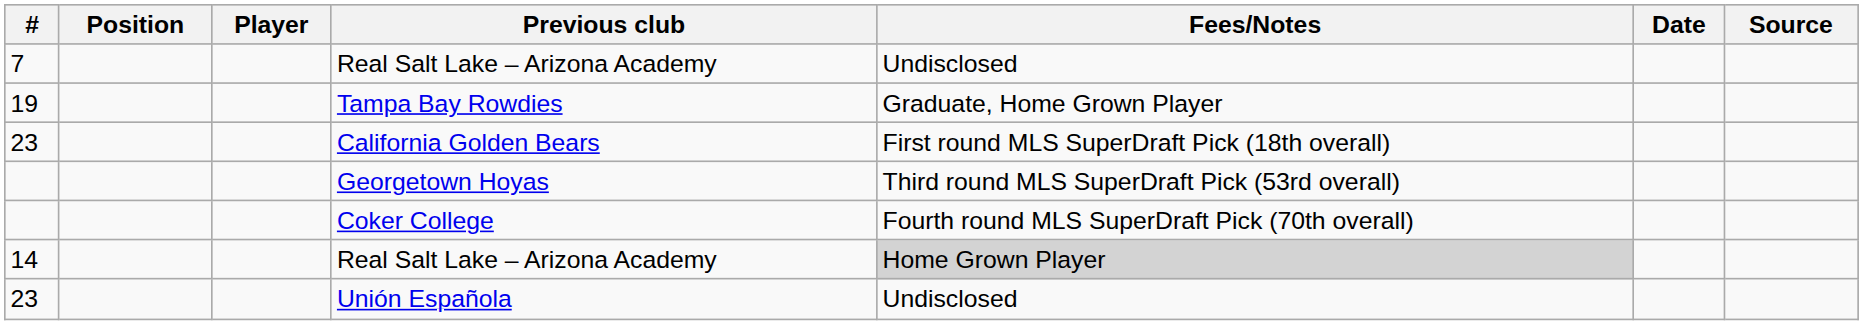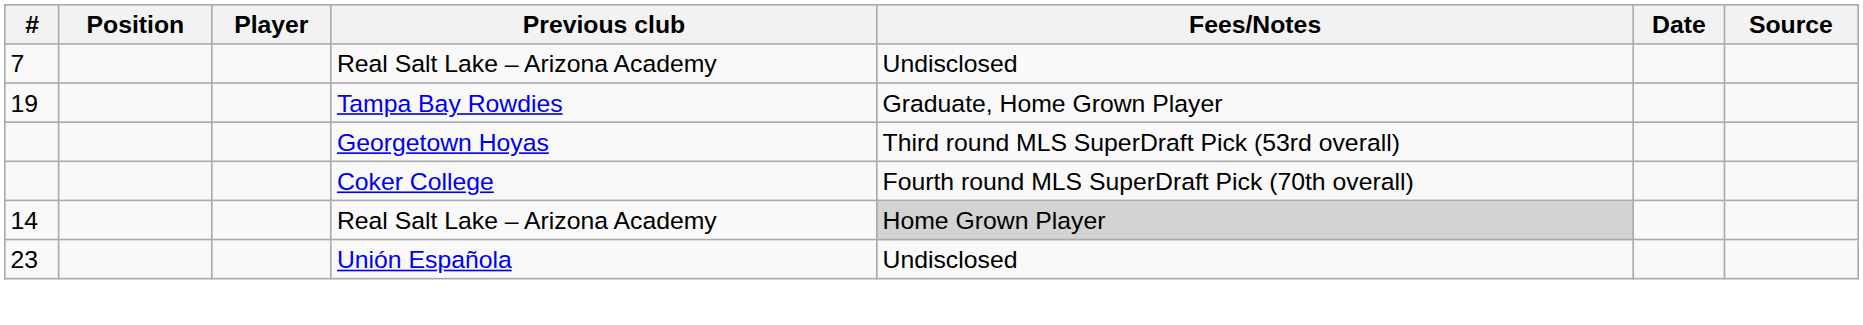- row: 23 | California Golden Bears | First round MLS SuperDraft Pick (18th overall)
